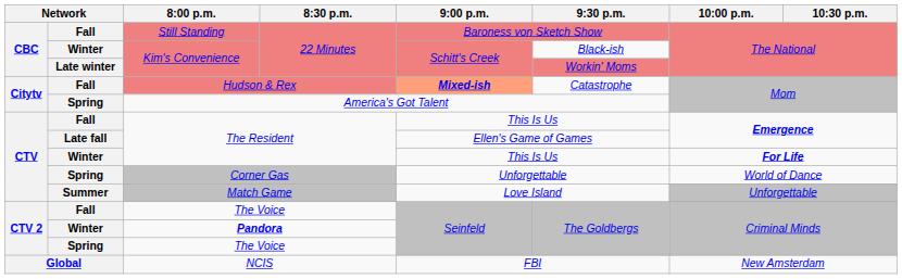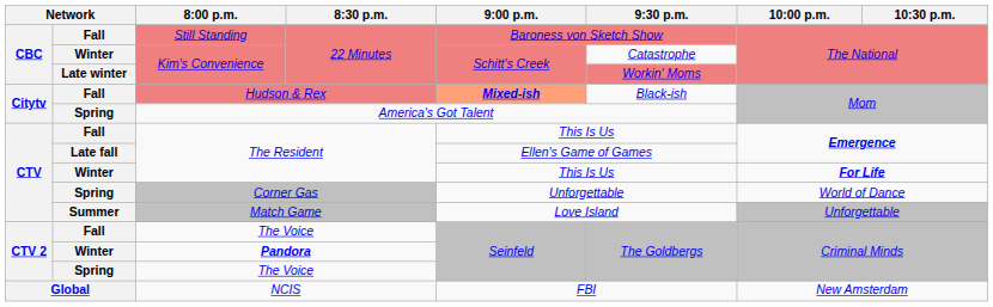Winter / Kim's Convenience | 9:30 p.m.: Black-ish -> Catastrophe
Hudson & Rex | 9:30 p.m.: Catastrophe -> Black-ish
